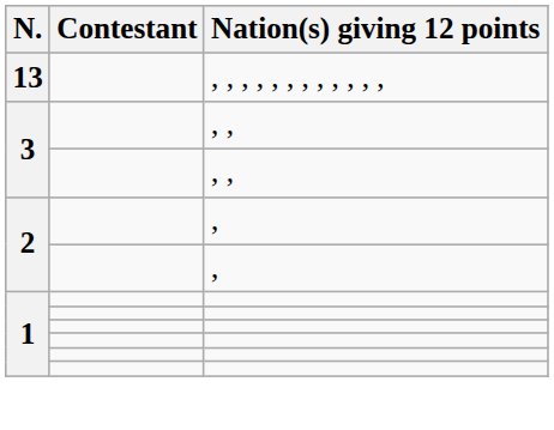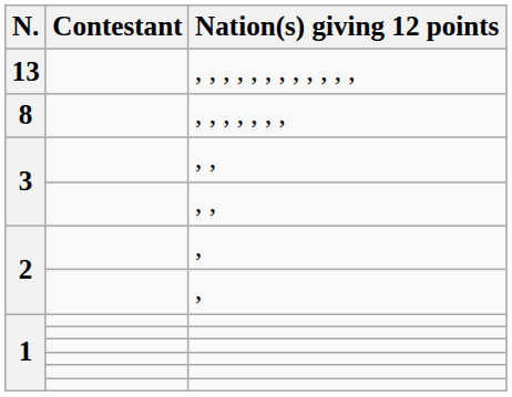+ row: 8 | , , , , , , ,
